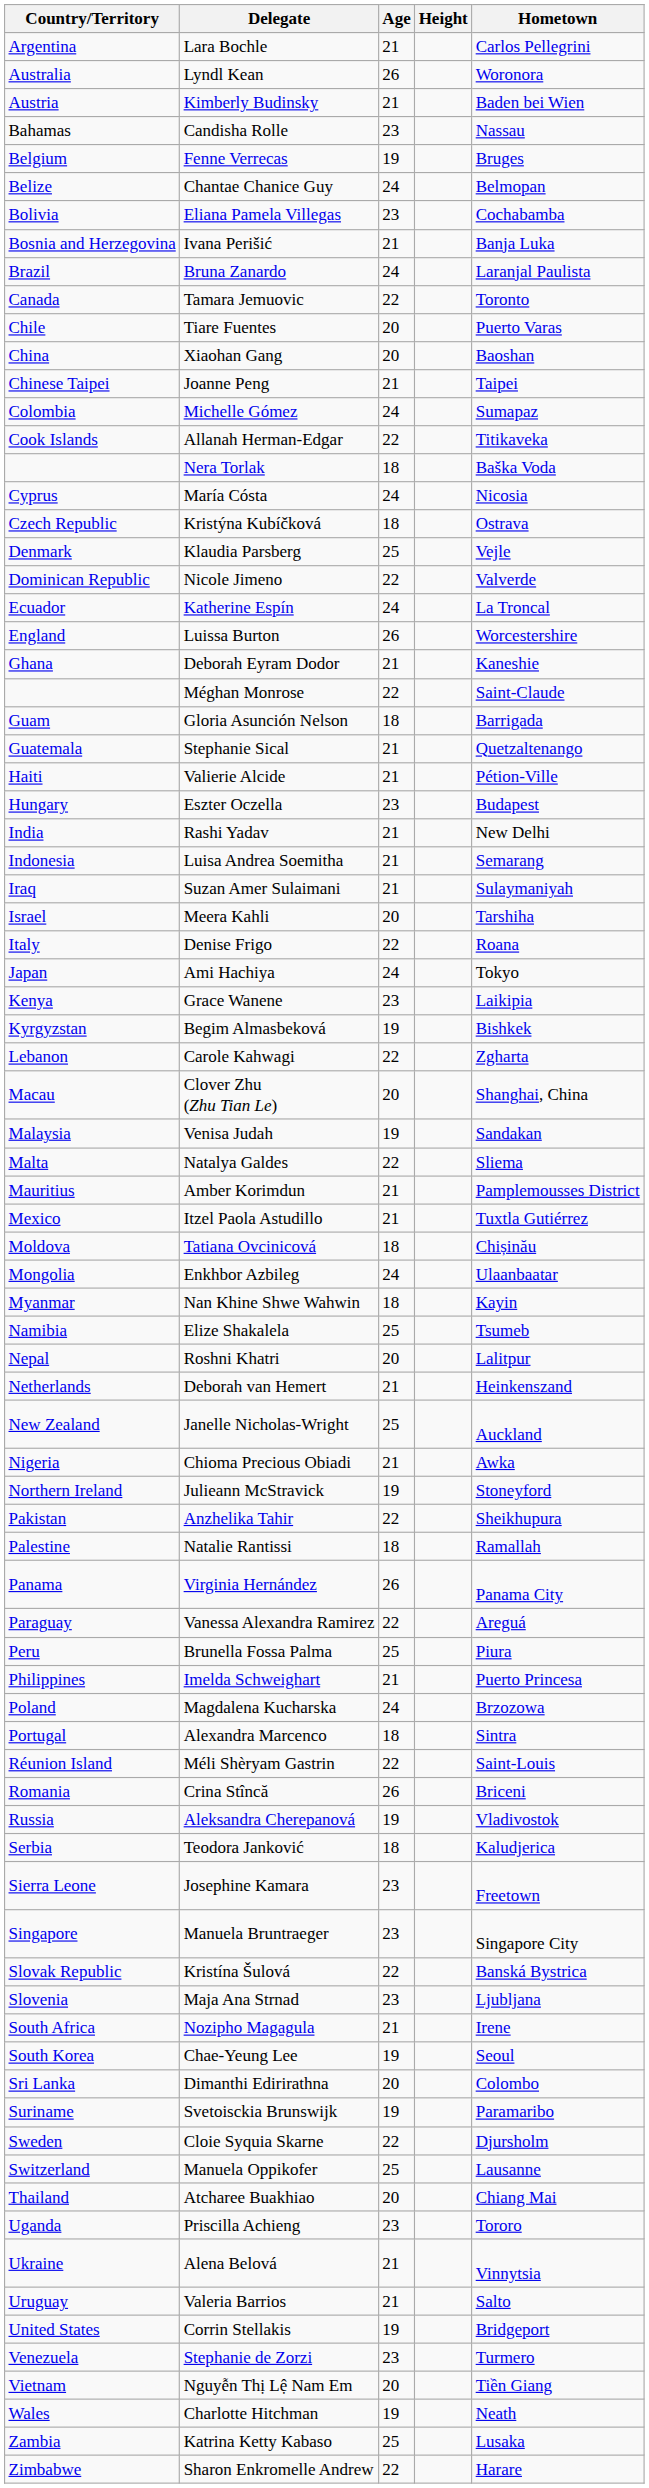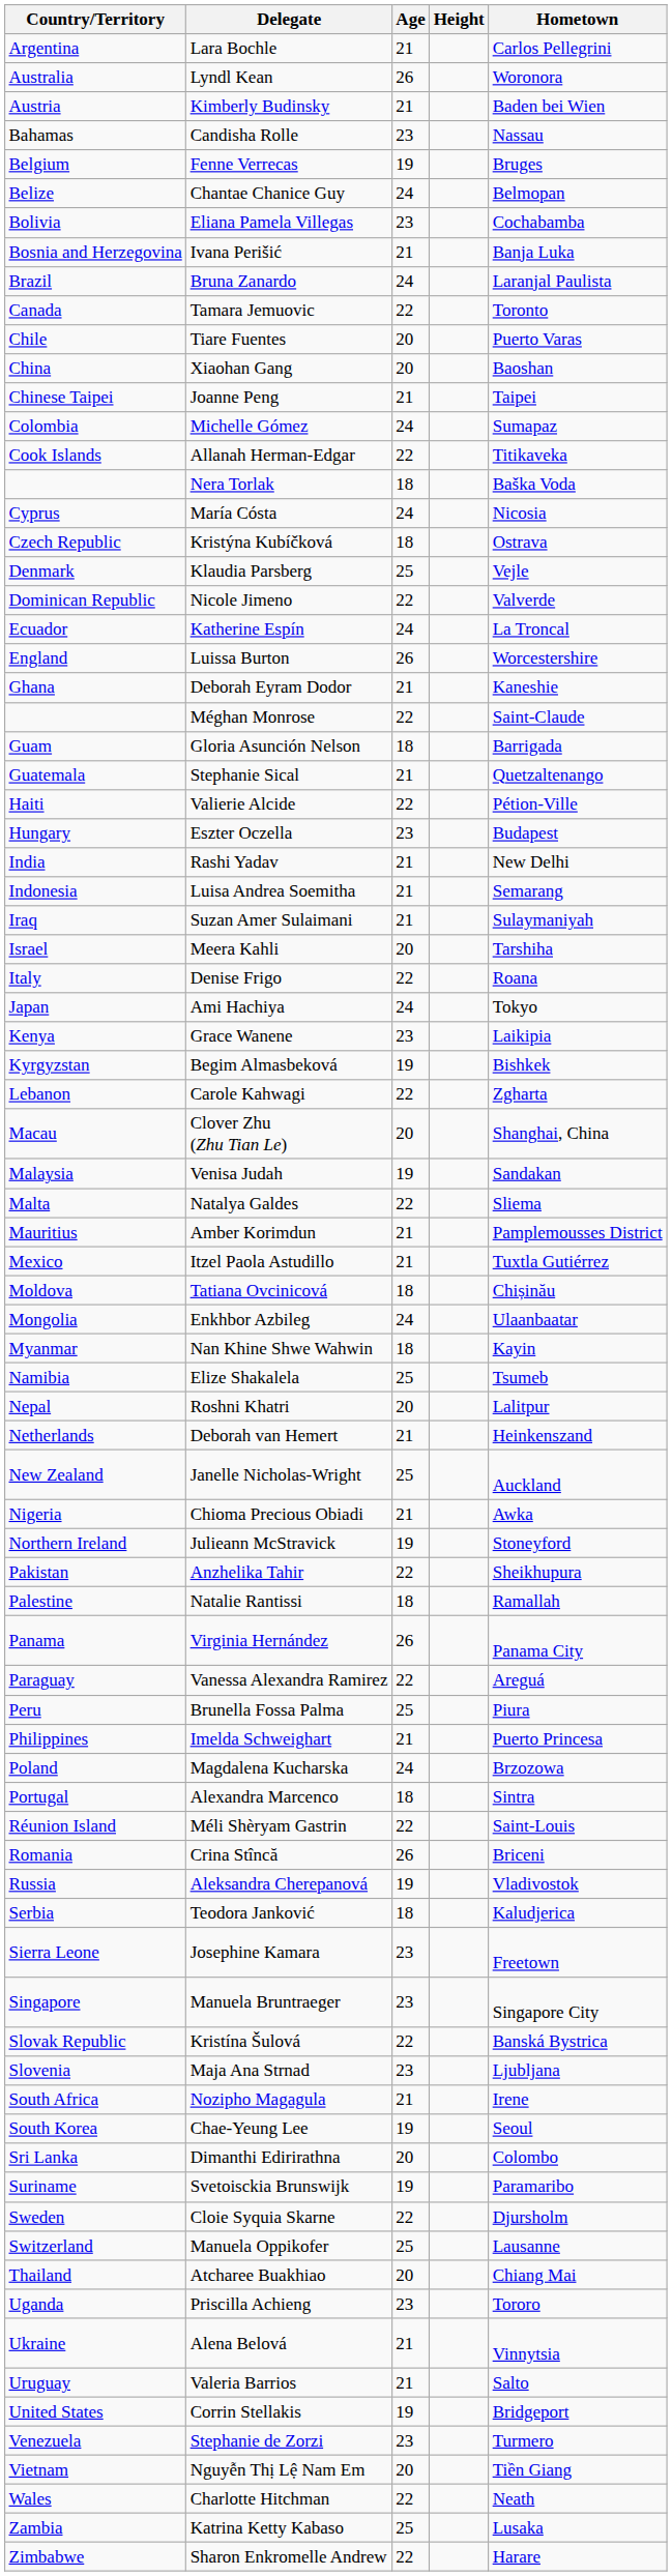Valierie Alcide | Age: 21 -> 22
Charlotte Hitchman | Age: 19 -> 22
